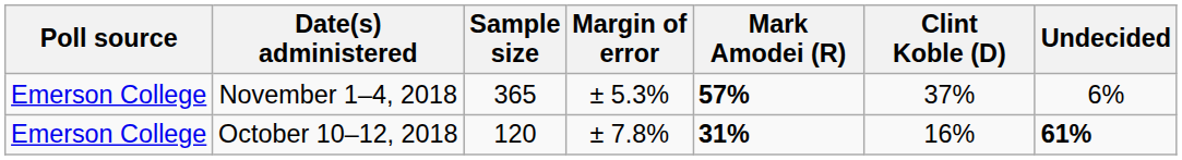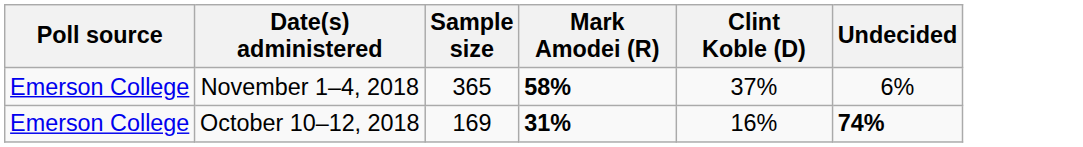- column: Margin of error | ± 5.3% | ± 7.8%
November 1–4, 2018 | Mark Amodei (R): 57% -> 58%
October 10–12, 2018 | Sample size: 120 -> 169
October 10–12, 2018 | Undecided: 61% -> 74%
